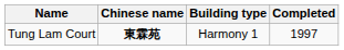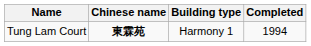Tung Lam Court | Completed: 1997 -> 1994
